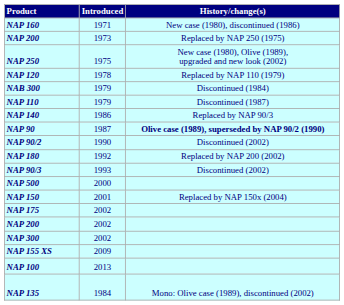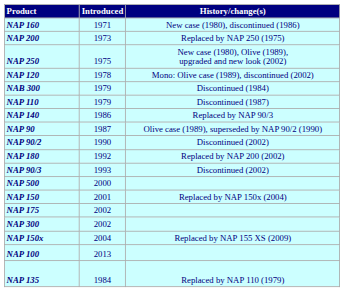NAP 120 | column 3: Replaced by NAP 110 (1979) -> Mono: Olive case (1989), discontinued (2002)
NAP 90 | column 3: bold -> normal
- row: NAP 200 | 2002
+ row: NAP 150x | 2004 | Replaced by NAP 155 XS (2009)
- row: NAP 155 XS | 2009
NAP 135 | column 3: Mono: Olive case (1989), discontinued (2002) -> Replaced by NAP 110 (1979)
